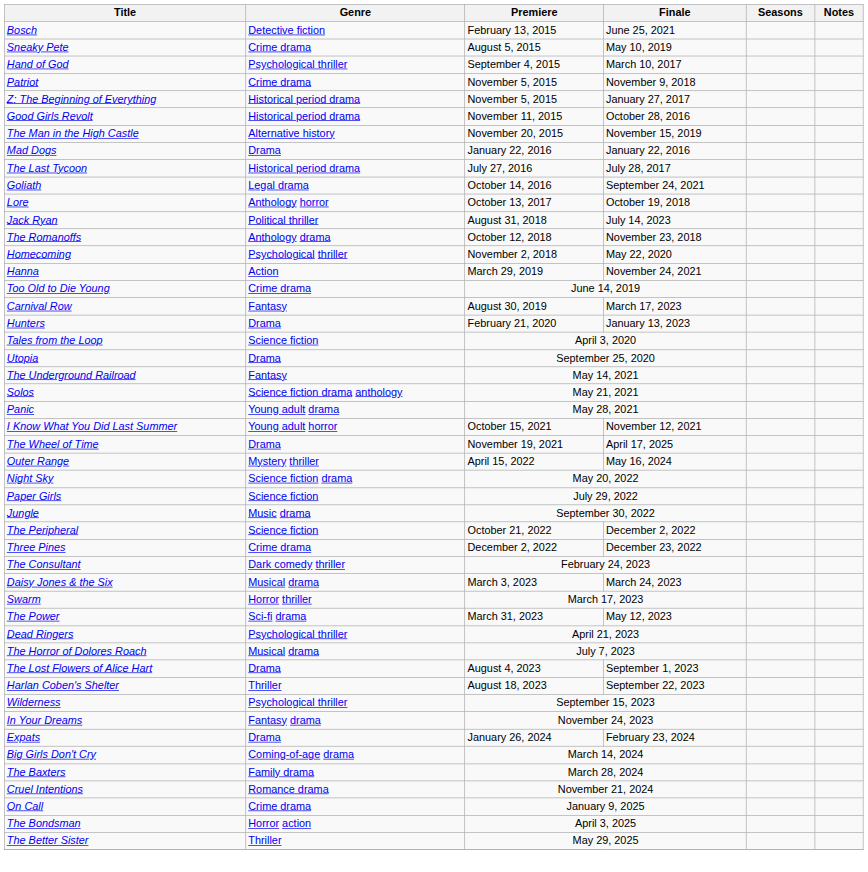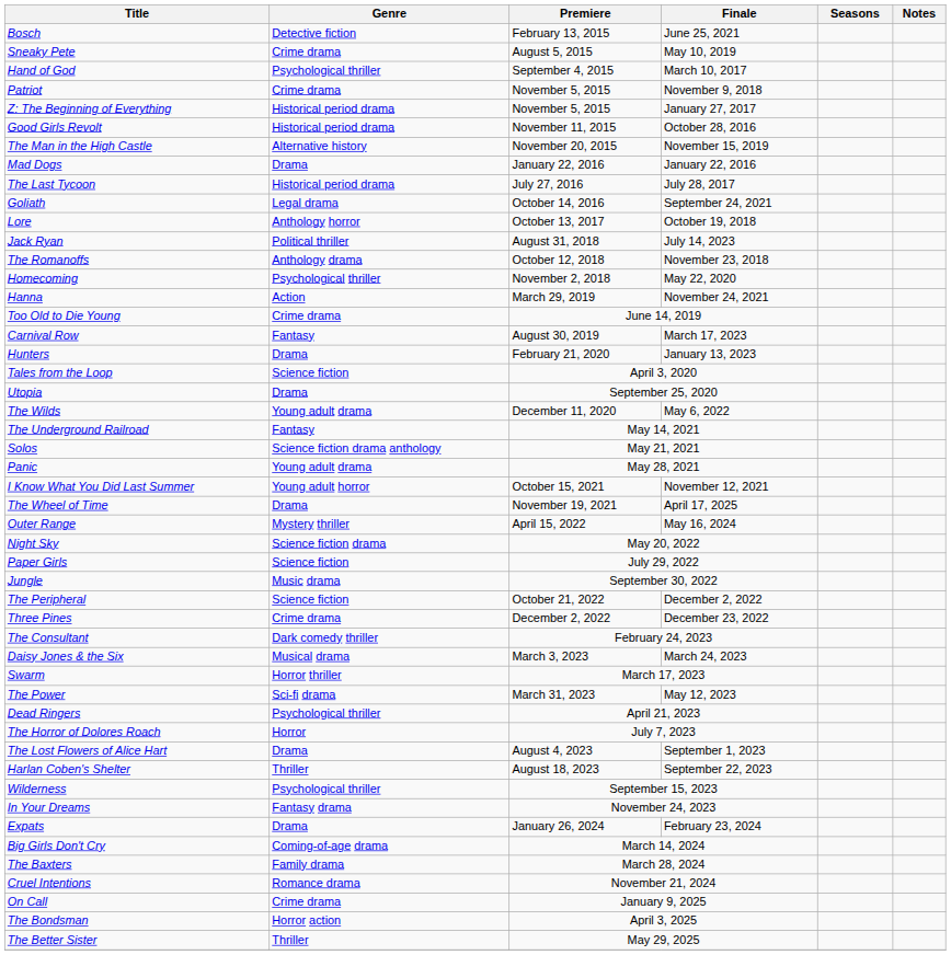+ row: The Wilds | Young adult drama | December 11, 2020 | May 6, 2022
The Horror of Dolores Roach | Genre: Musical drama -> Horror
